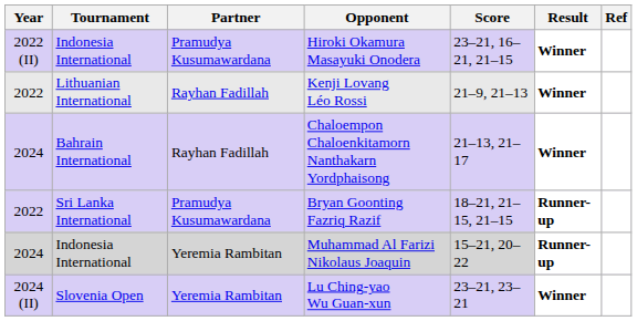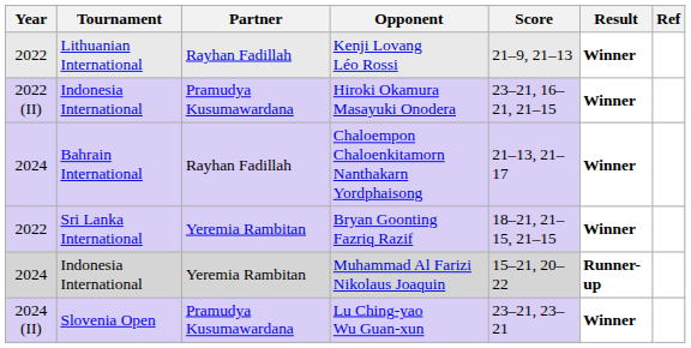rows swapped: Kenji Lovang Léo Rossi <-> Hiroki Okamura Masayuki Onodera
Bryan Goonting Fazriq Razif | Partner: Pramudya Kusumawardana -> Yeremia Rambitan
Bryan Goonting Fazriq Razif | Result: Runner-up -> Winner
Lu Ching-yao Wu Guan-xun | Partner: Yeremia Rambitan -> Pramudya Kusumawardana
